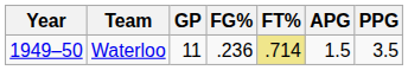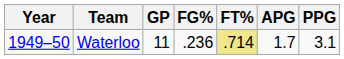Waterloo | APG: 1.5 -> 1.7
Waterloo | PPG: 3.5 -> 3.1
